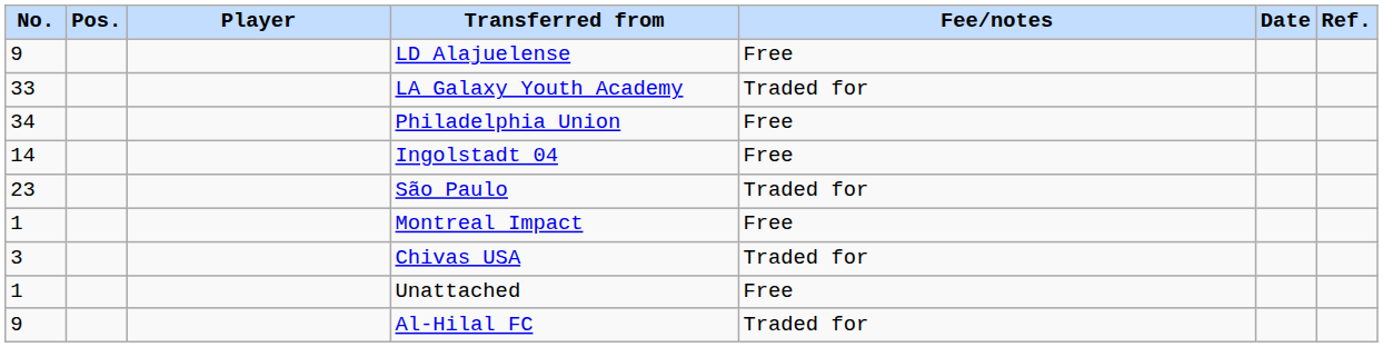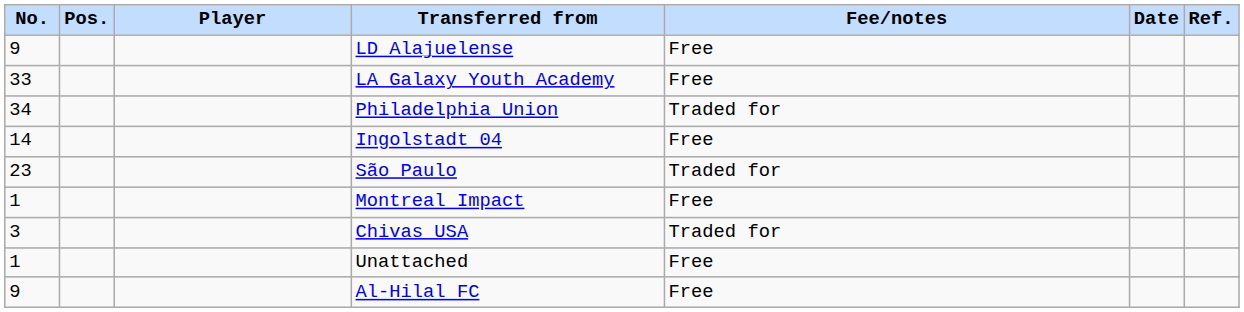LA Galaxy Youth Academy | Fee/notes: Traded for -> Free
Philadelphia Union | Fee/notes: Free -> Traded for
Al-Hilal FC | Fee/notes: Traded for -> Free
